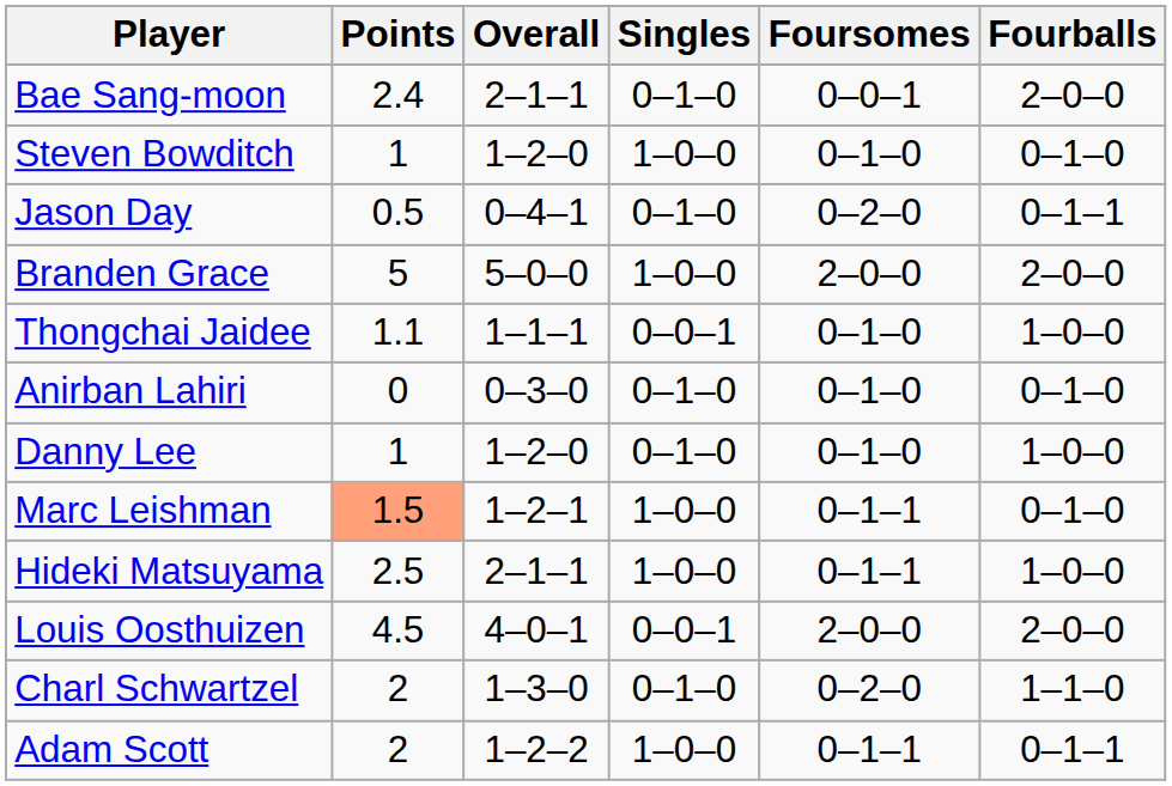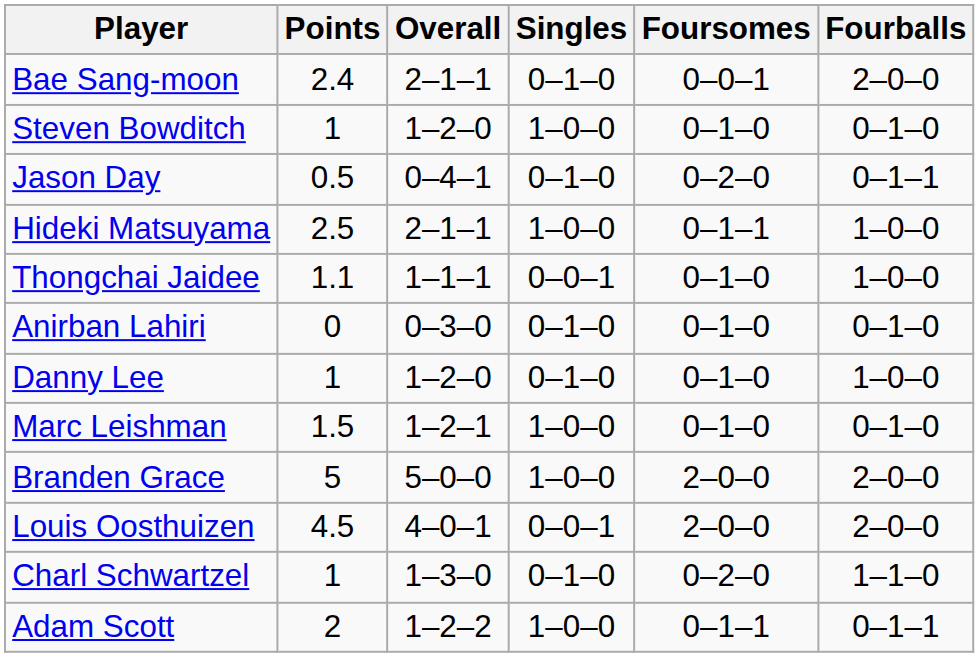rows swapped: Branden Grace <-> Hideki Matsuyama
Marc Leishman | Points: lightsalmon background -> no background
Marc Leishman | Foursomes: 0–1–1 -> 0–1–0
Charl Schwartzel | Points: 2 -> 1
